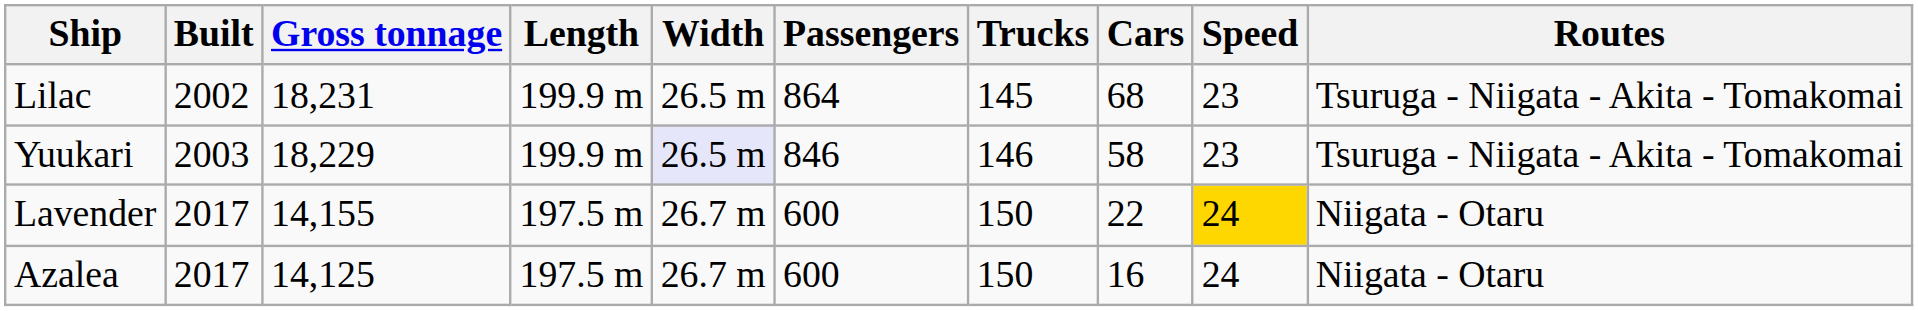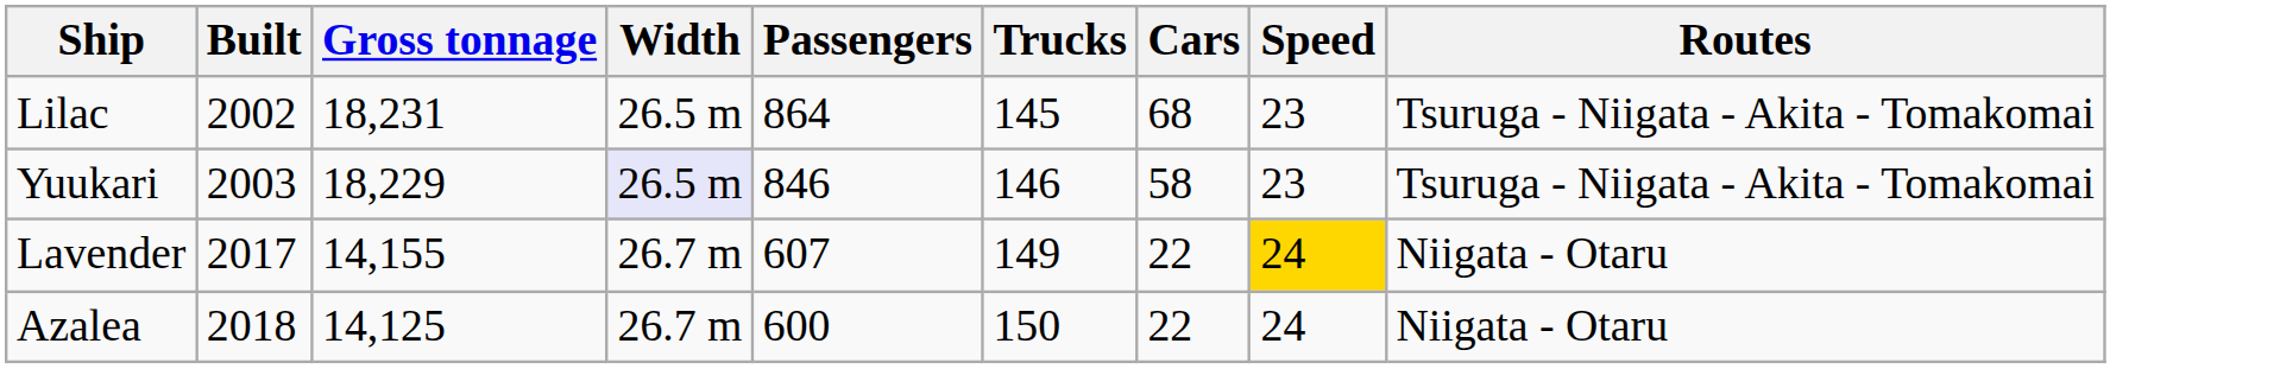- column: Length | 199.9 m | 199.9 m | 197.5 m | 197.5 m
Lavender | Passengers: 600 -> 607
Lavender | Trucks: 150 -> 149
Azalea | Built: 2017 -> 2018
Azalea | Cars: 16 -> 22
